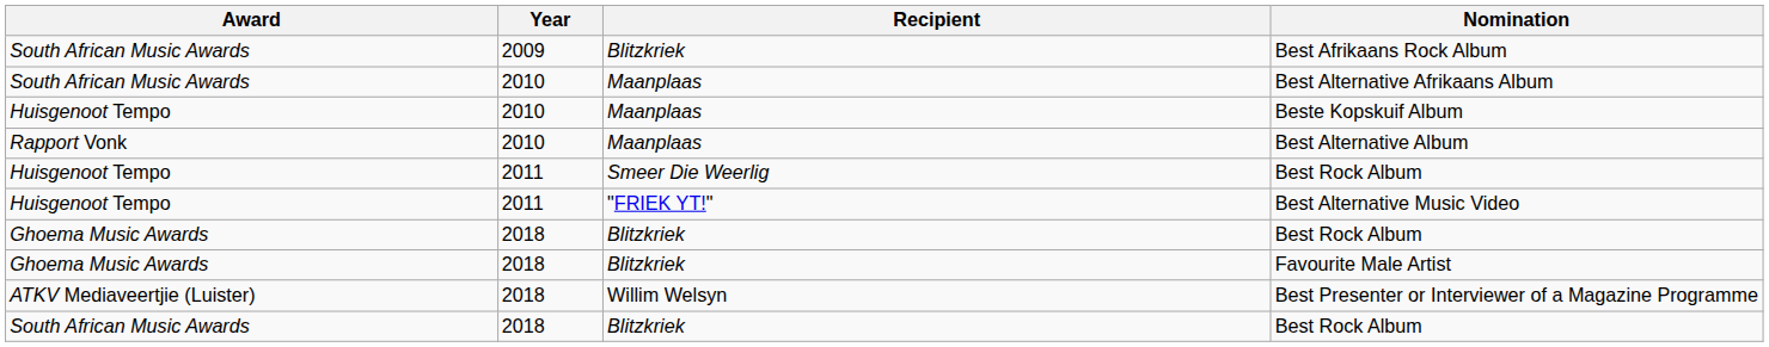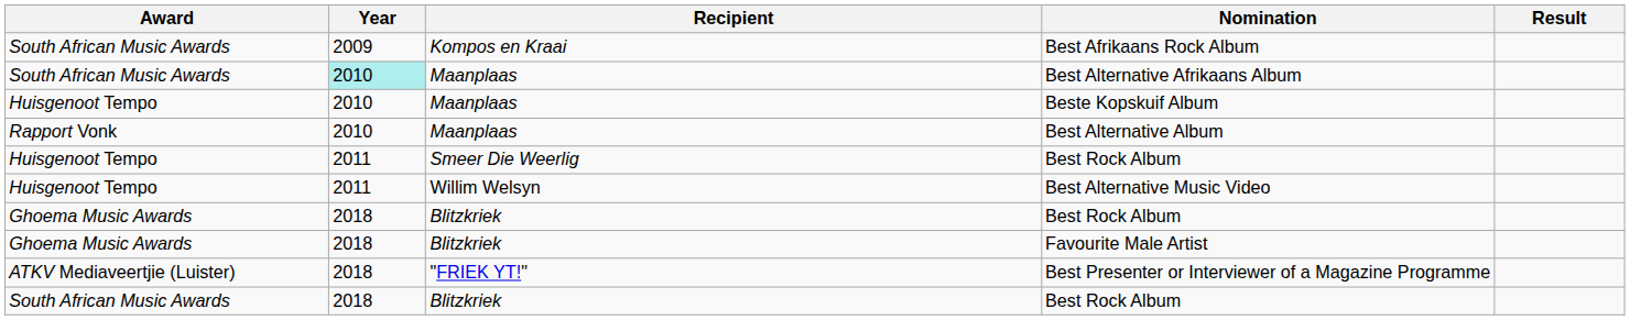+ column: Result
Best Afrikaans Rock Album | Recipient: Blitzkriek -> Kompos en Kraai
Best Alternative Afrikaans Album | Year: no background -> paleturquoise background
Best Alternative Music Video | Recipient: "FRIEK YT!" -> Willim Welsyn
Best Presenter or Interviewer of a Magazine Programme | Recipient: Willim Welsyn -> "FRIEK YT!"
